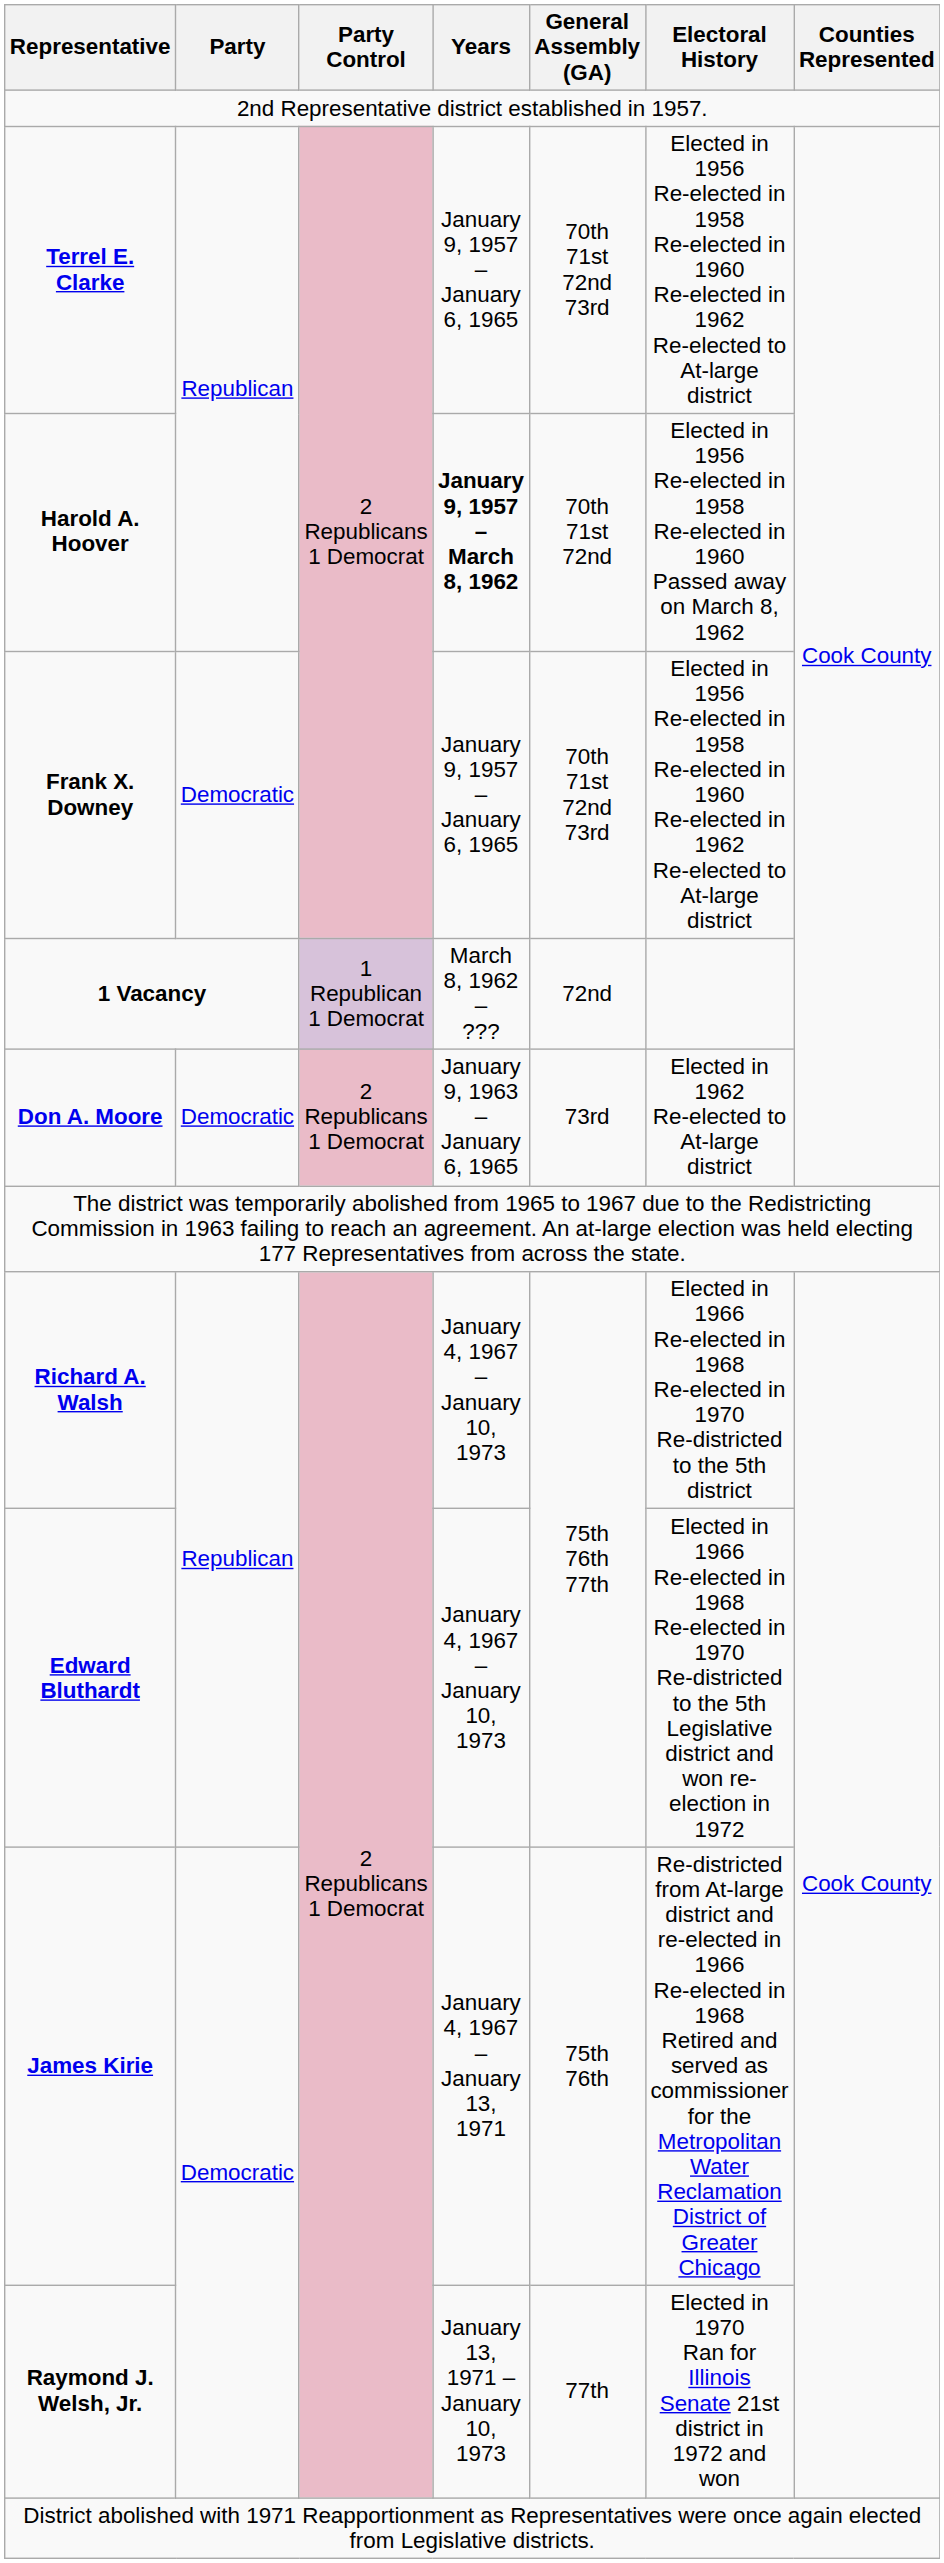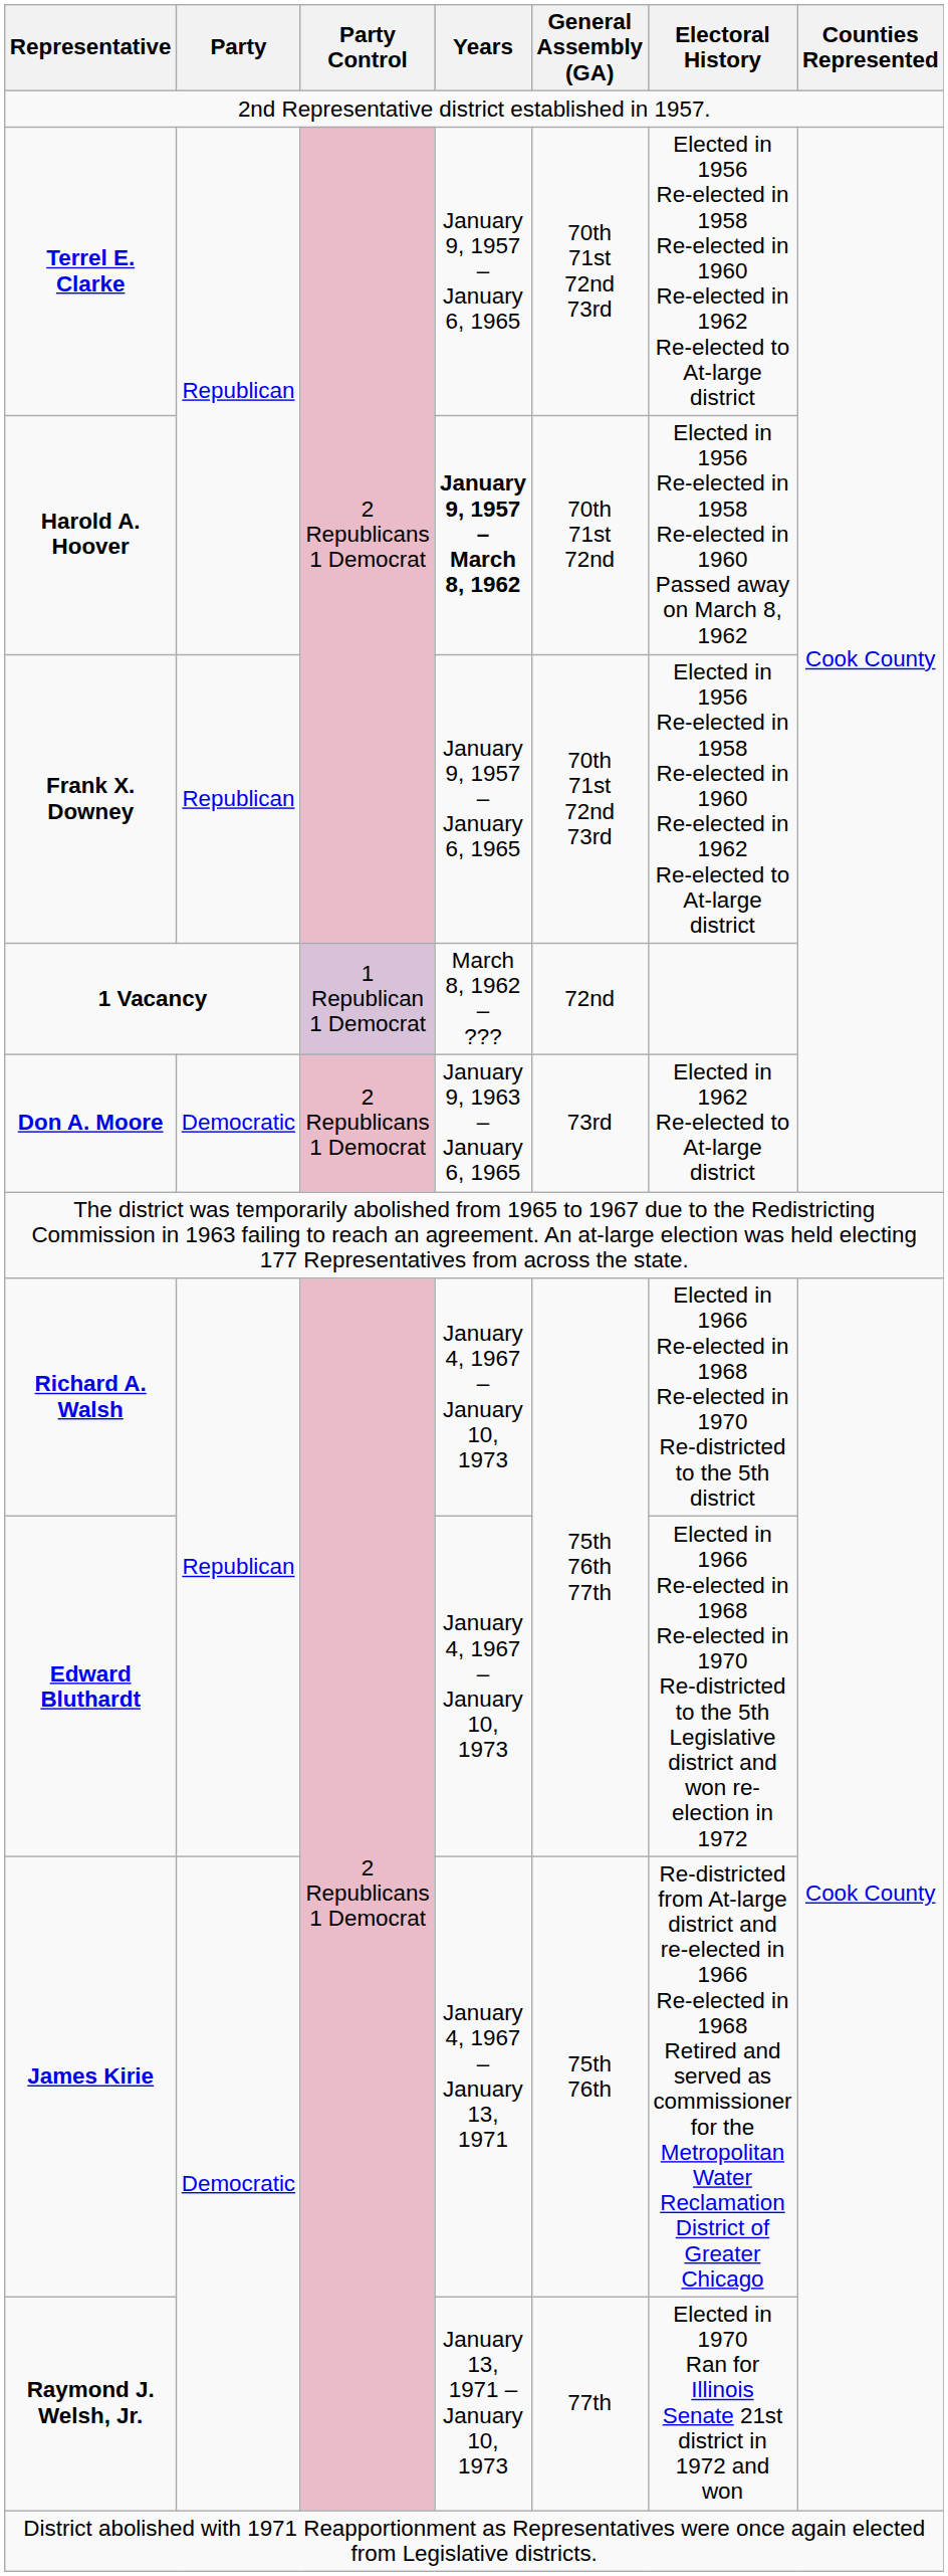Frank X. Downey | Party: Democratic -> Republican
